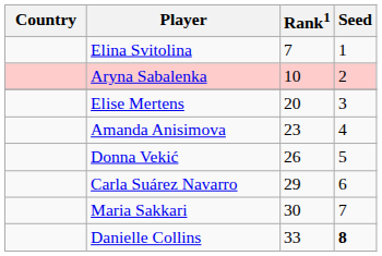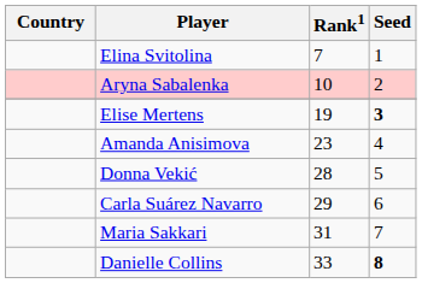Elise Mertens | Rank1: 20 -> 19
Elise Mertens | Seed: normal -> bold
Donna Vekić | Rank1: 26 -> 28
Maria Sakkari | Rank1: 30 -> 31
